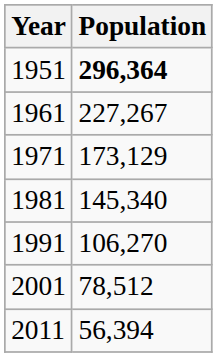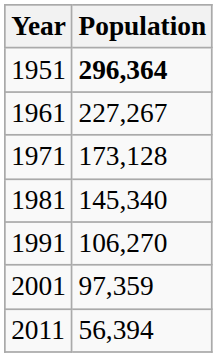1971 | Population: 173,129 -> 173,128
2001 | Population: 78,512 -> 97,359
